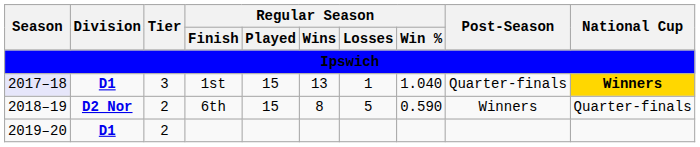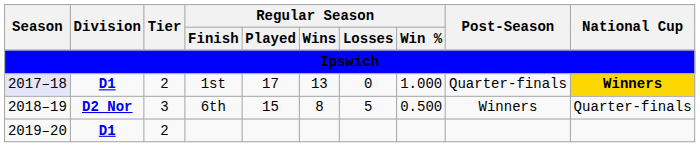1st | Tier: 3 -> 2
1st | Regular Season / Played: 15 -> 17
1st | Regular Season / Losses: 1 -> 0
1st | Regular Season / Win %: 1.040 -> 1.000
6th | Tier: 2 -> 3
6th | Regular Season / Win %: 0.590 -> 0.500
